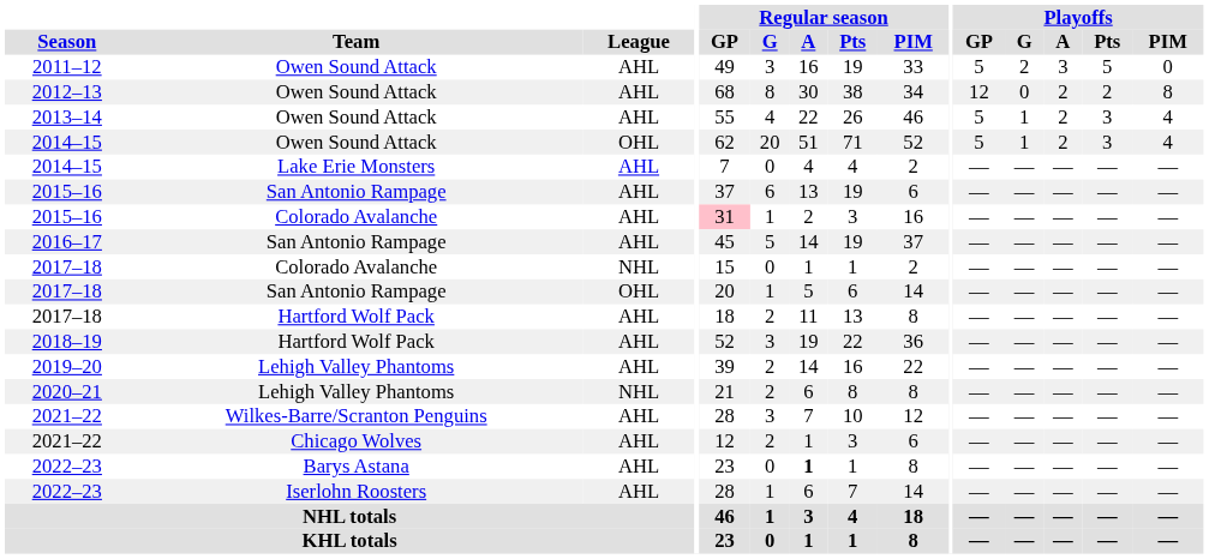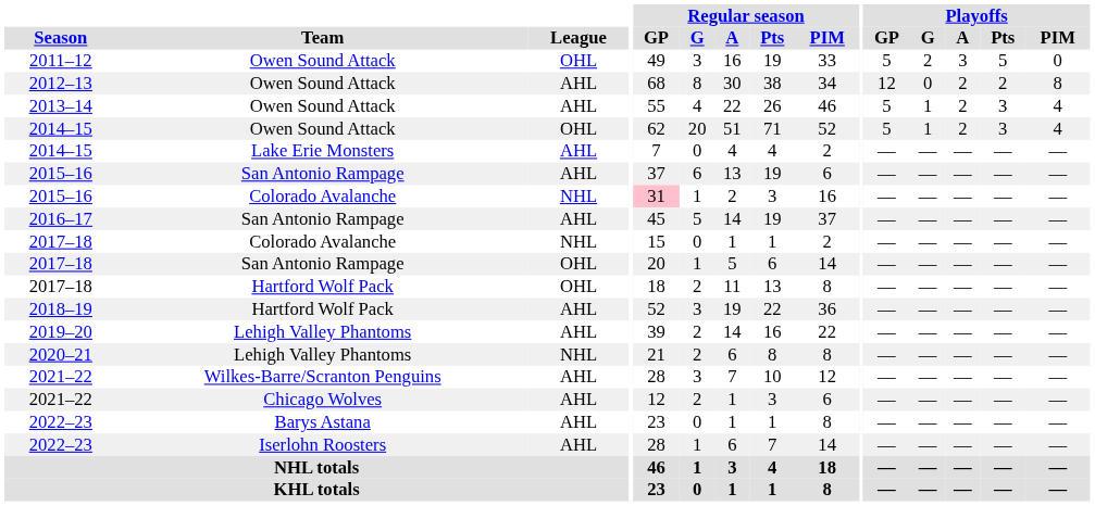2011–12 | League: AHL -> OHL
2015–16 / Colorado Avalanche | League: AHL -> NHL
2017–18 / Hartford Wolf Pack | League: AHL -> OHL
2022–23 / Barys Astana | Regular season / A: bold -> normal
